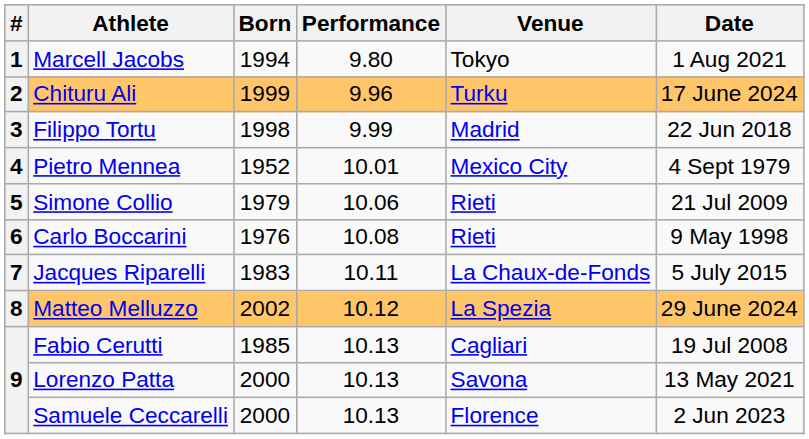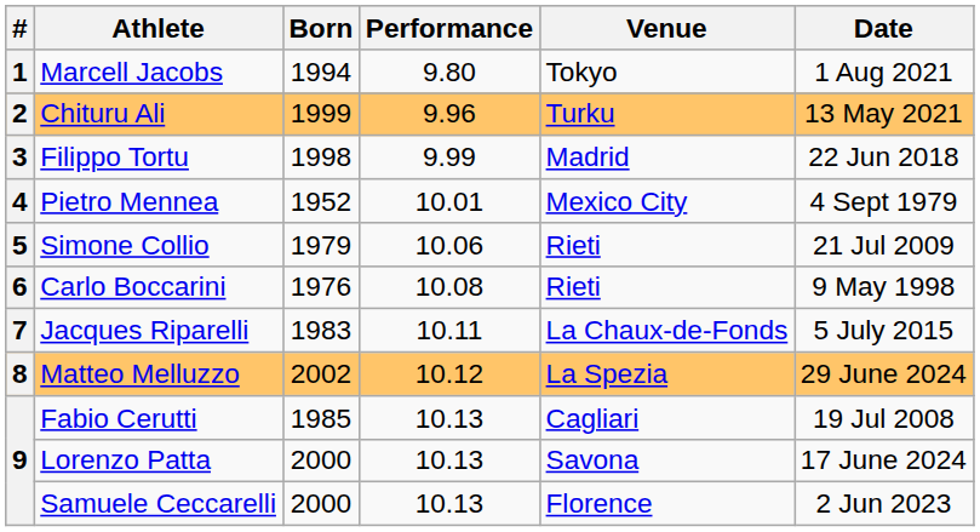Chituru Ali | Date: 17 June 2024 -> 13 May 2021
Lorenzo Patta | Date: 13 May 2021 -> 17 June 2024
